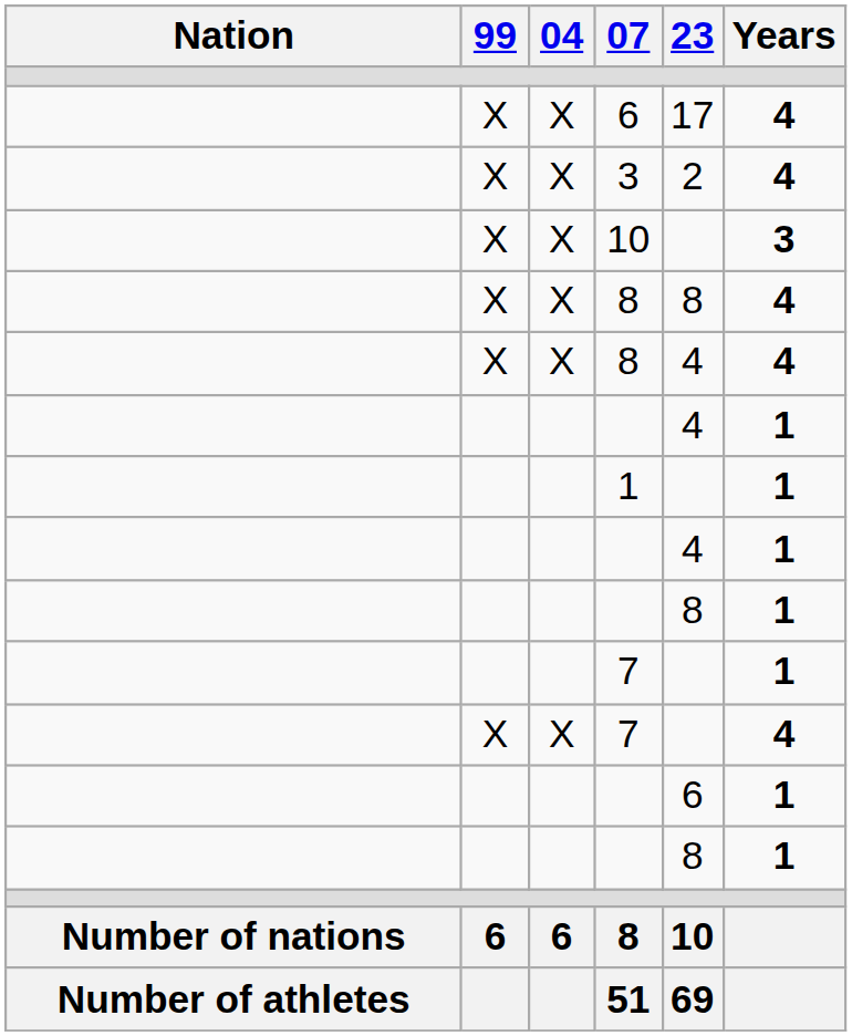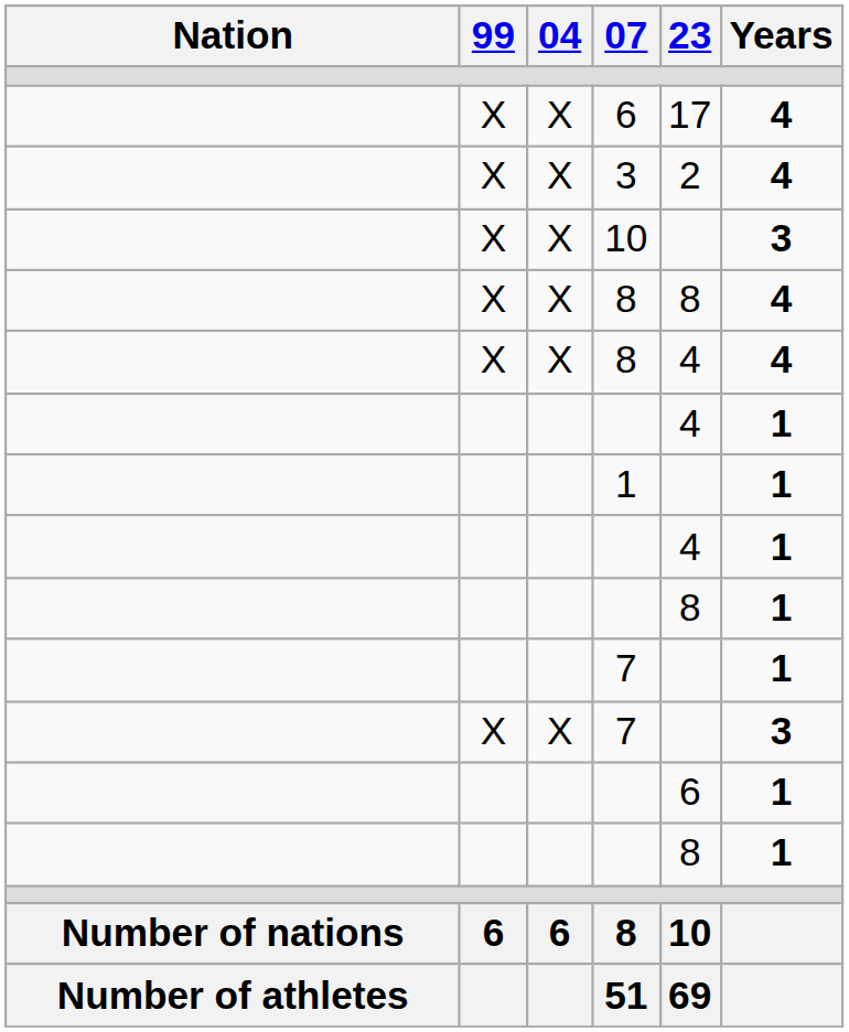X / 7 | Years: 4 -> 3
